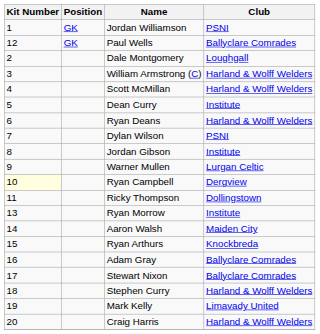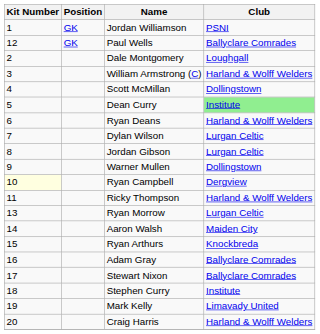Scott McMillan | Club: Harland & Wolff Welders -> Dollingstown
Dean Curry | Club: no background -> lightgreen background
Dylan Wilson | Club: PSNI -> Lurgan Celtic
Jordan Gibson | Club: Institute -> Lurgan Celtic
Warner Mullen | Club: Lurgan Celtic -> Dollingstown
Ricky Thompson | Club: Dollingstown -> Harland & Wolff Welders
Ryan Morrow | Club: Institute -> Lurgan Celtic
Stephen Curry | Club: Harland & Wolff Welders -> Institute
